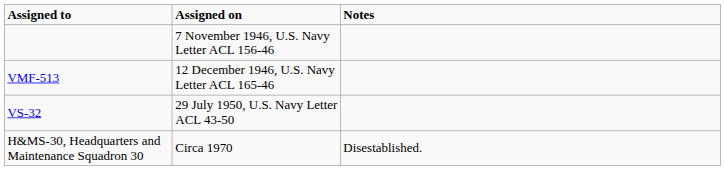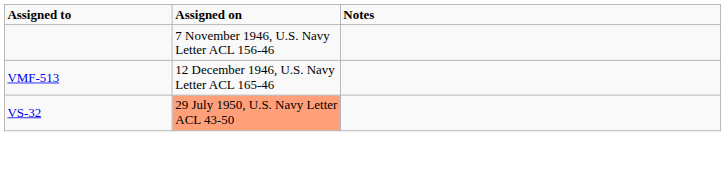VS-32 | Assigned on: no background -> lightsalmon background
- row: H&MS-30, Headquarters and Maintenance Squadron 30 | Circa 1970 | Disestablished.
